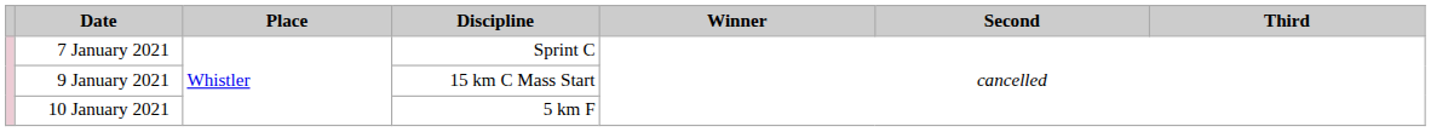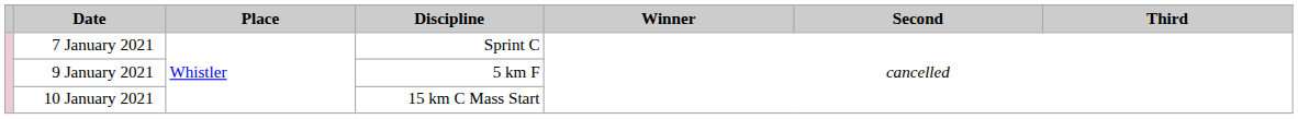9 January 2021 | Discipline: 15 km C Mass Start -> 5 km F
10 January 2021 | Discipline: 5 km F -> 15 km C Mass Start
